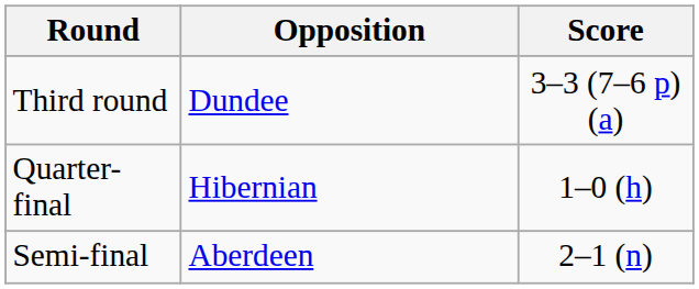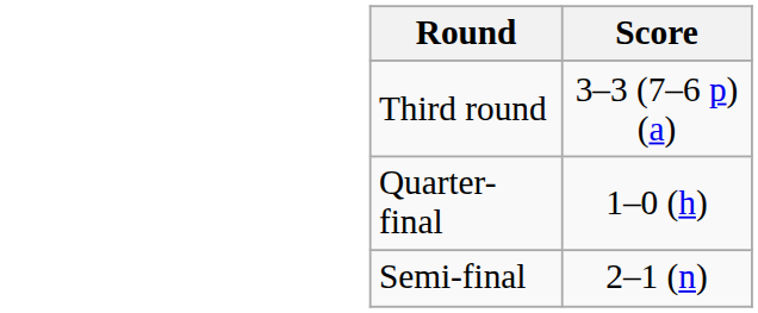- column: Opposition | Dundee | Hibernian | Aberdeen
